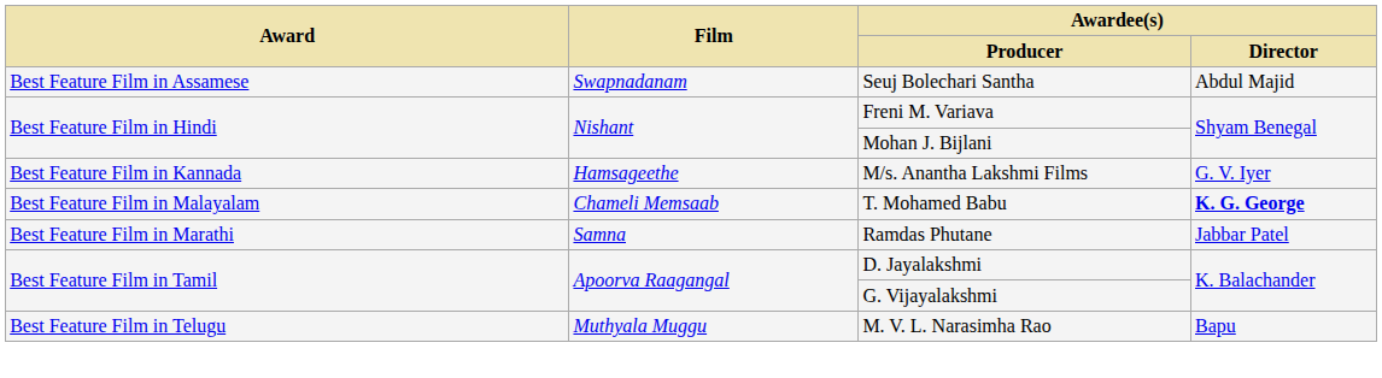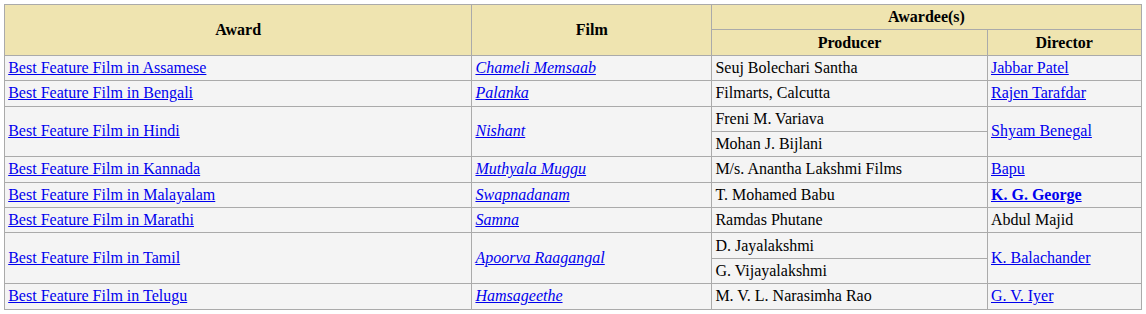Seuj Bolechari Santha | Film: Swapnadanam -> Chameli Memsaab
Seuj Bolechari Santha | Awardee(s) / Director: Abdul Majid -> Jabbar Patel
+ row: Best Feature Film in Bengali | Palanka | Filmarts, Calcutta | Rajen Tarafdar
M/s. Anantha Lakshmi Films | Film: Hamsageethe -> Muthyala Muggu
M/s. Anantha Lakshmi Films | Awardee(s) / Director: G. V. Iyer -> Bapu
T. Mohamed Babu | Film: Chameli Memsaab -> Swapnadanam
Ramdas Phutane | Awardee(s) / Director: Jabbar Patel -> Abdul Majid
M. V. L. Narasimha Rao | Film: Muthyala Muggu -> Hamsageethe
M. V. L. Narasimha Rao | Awardee(s) / Director: Bapu -> G. V. Iyer
